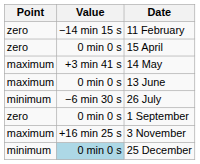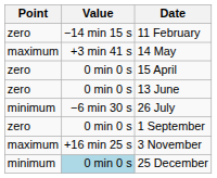rows swapped: 15 April <-> 14 May
13 June | Point: maximum -> zero
